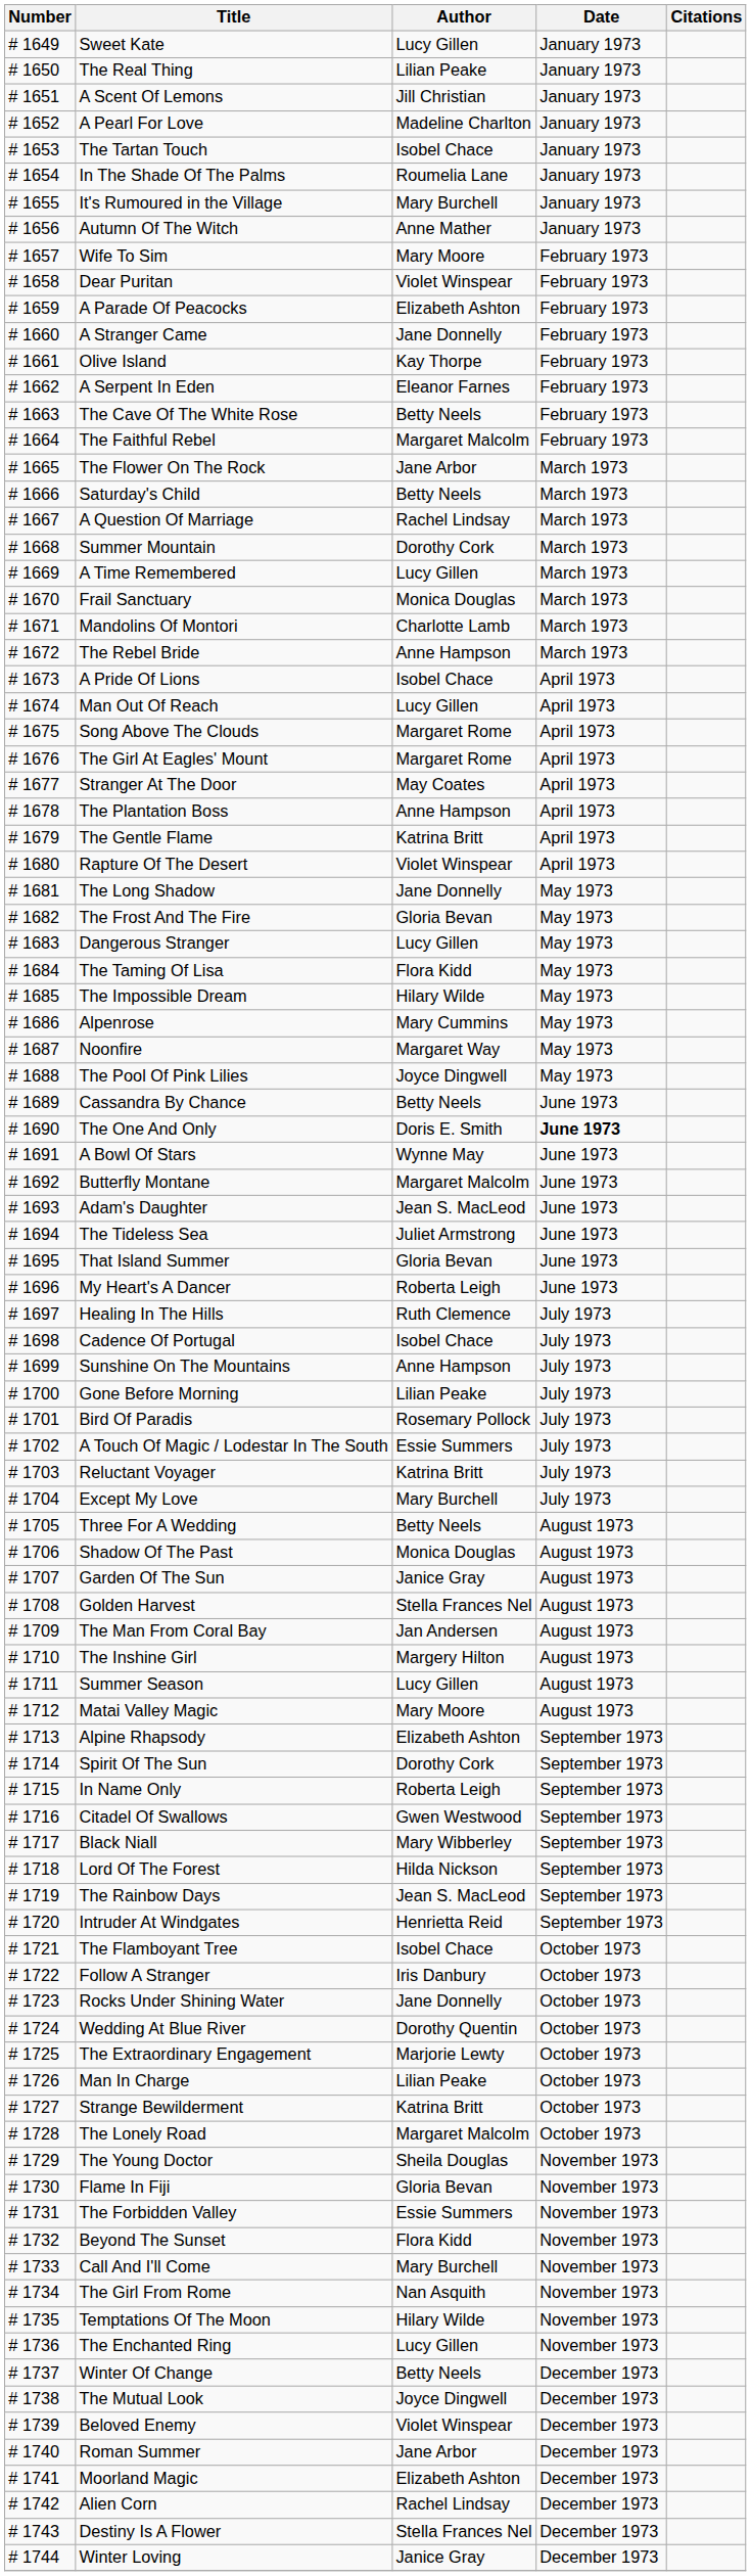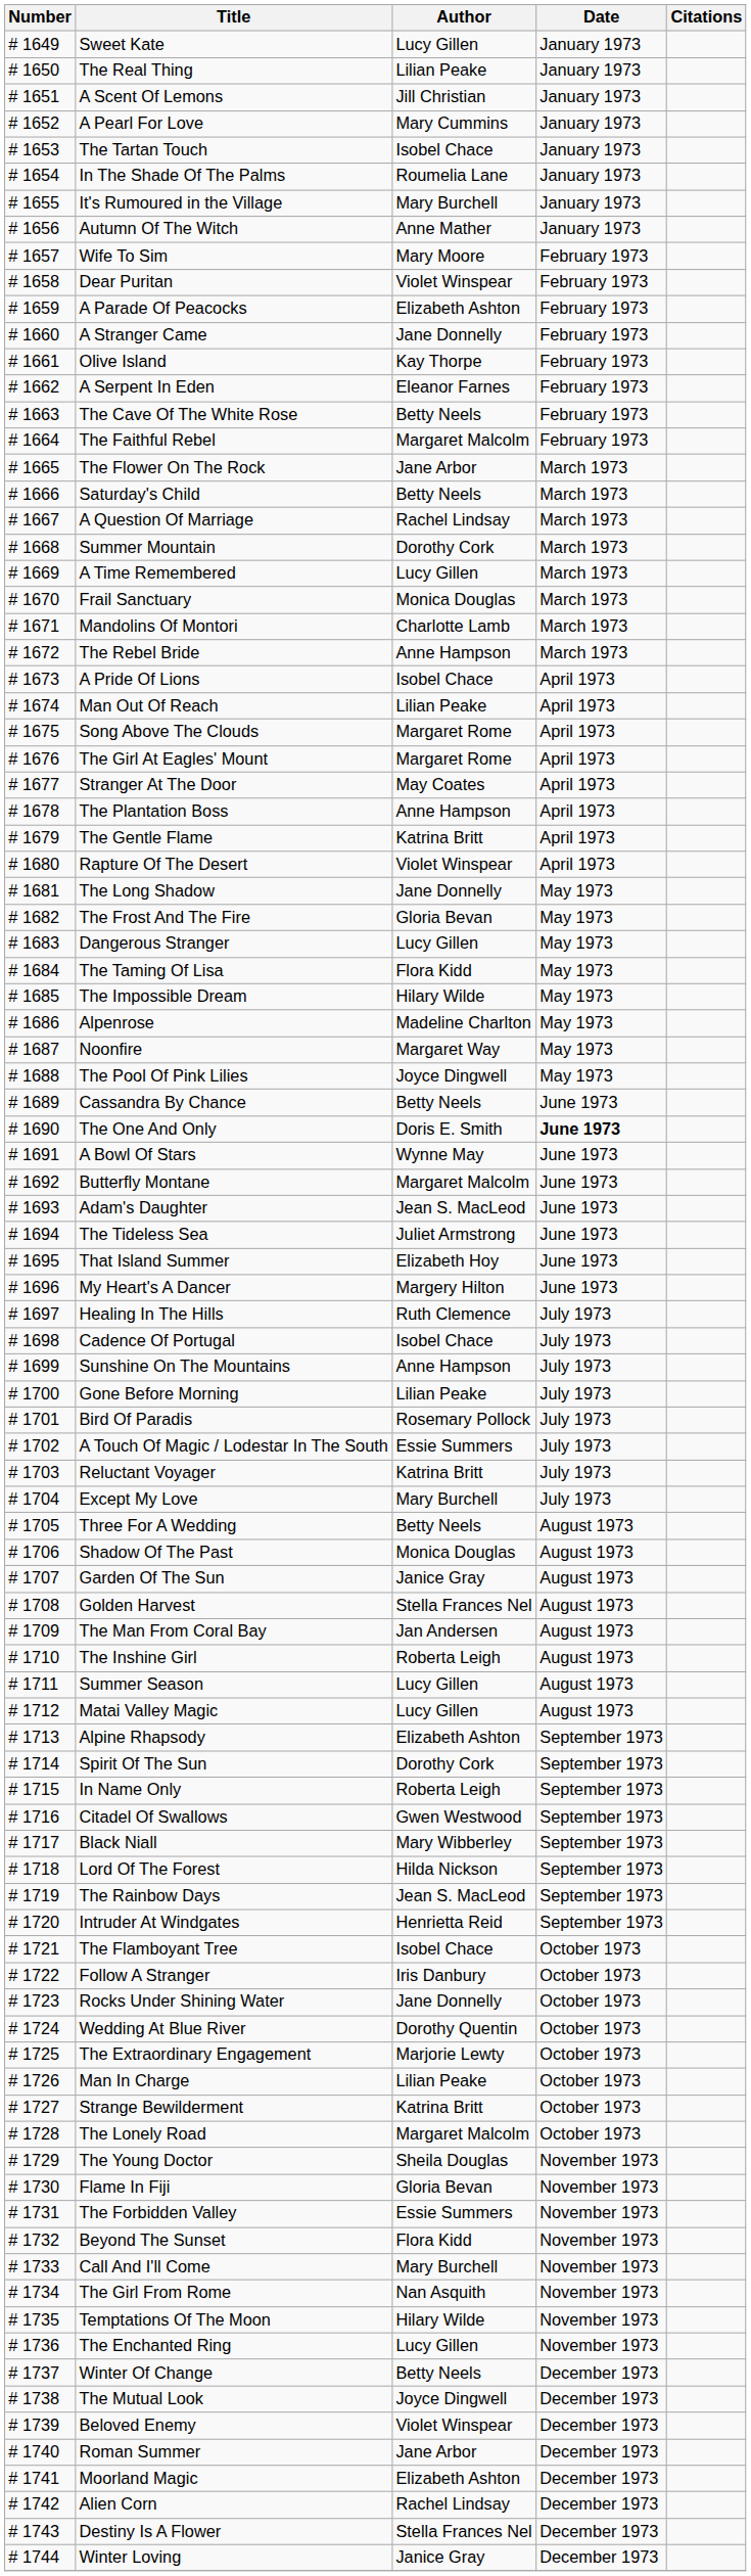A Pearl For Love | Author: Madeline Charlton -> Mary Cummins
Man Out Of Reach | Author: Lucy Gillen -> Lilian Peake
Alpenrose | Author: Mary Cummins -> Madeline Charlton
That Island Summer | Author: Gloria Bevan -> Elizabeth Hoy
My Heart's A Dancer | Author: Roberta Leigh -> Margery Hilton
The Inshine Girl | Author: Margery Hilton -> Roberta Leigh
Matai Valley Magic | Author: Mary Moore -> Lucy Gillen
